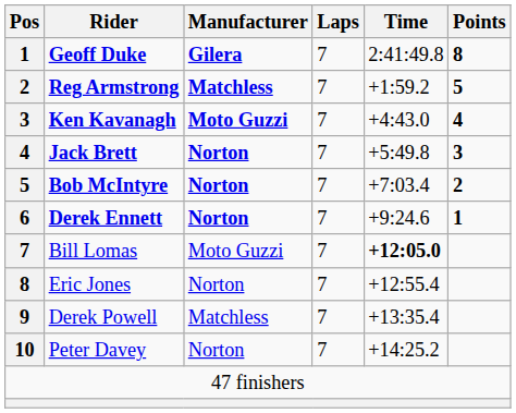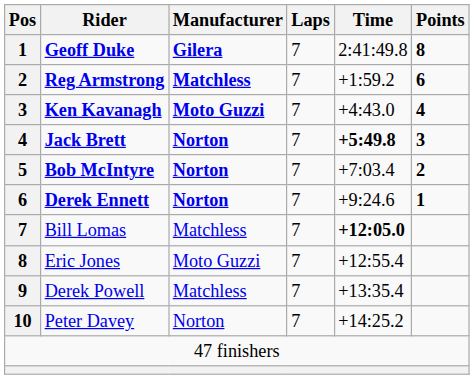Reg Armstrong | Points: 5 -> 6
Jack Brett | Time: normal -> bold
Bill Lomas | Manufacturer: Moto Guzzi -> Matchless
Eric Jones | Manufacturer: Norton -> Moto Guzzi
